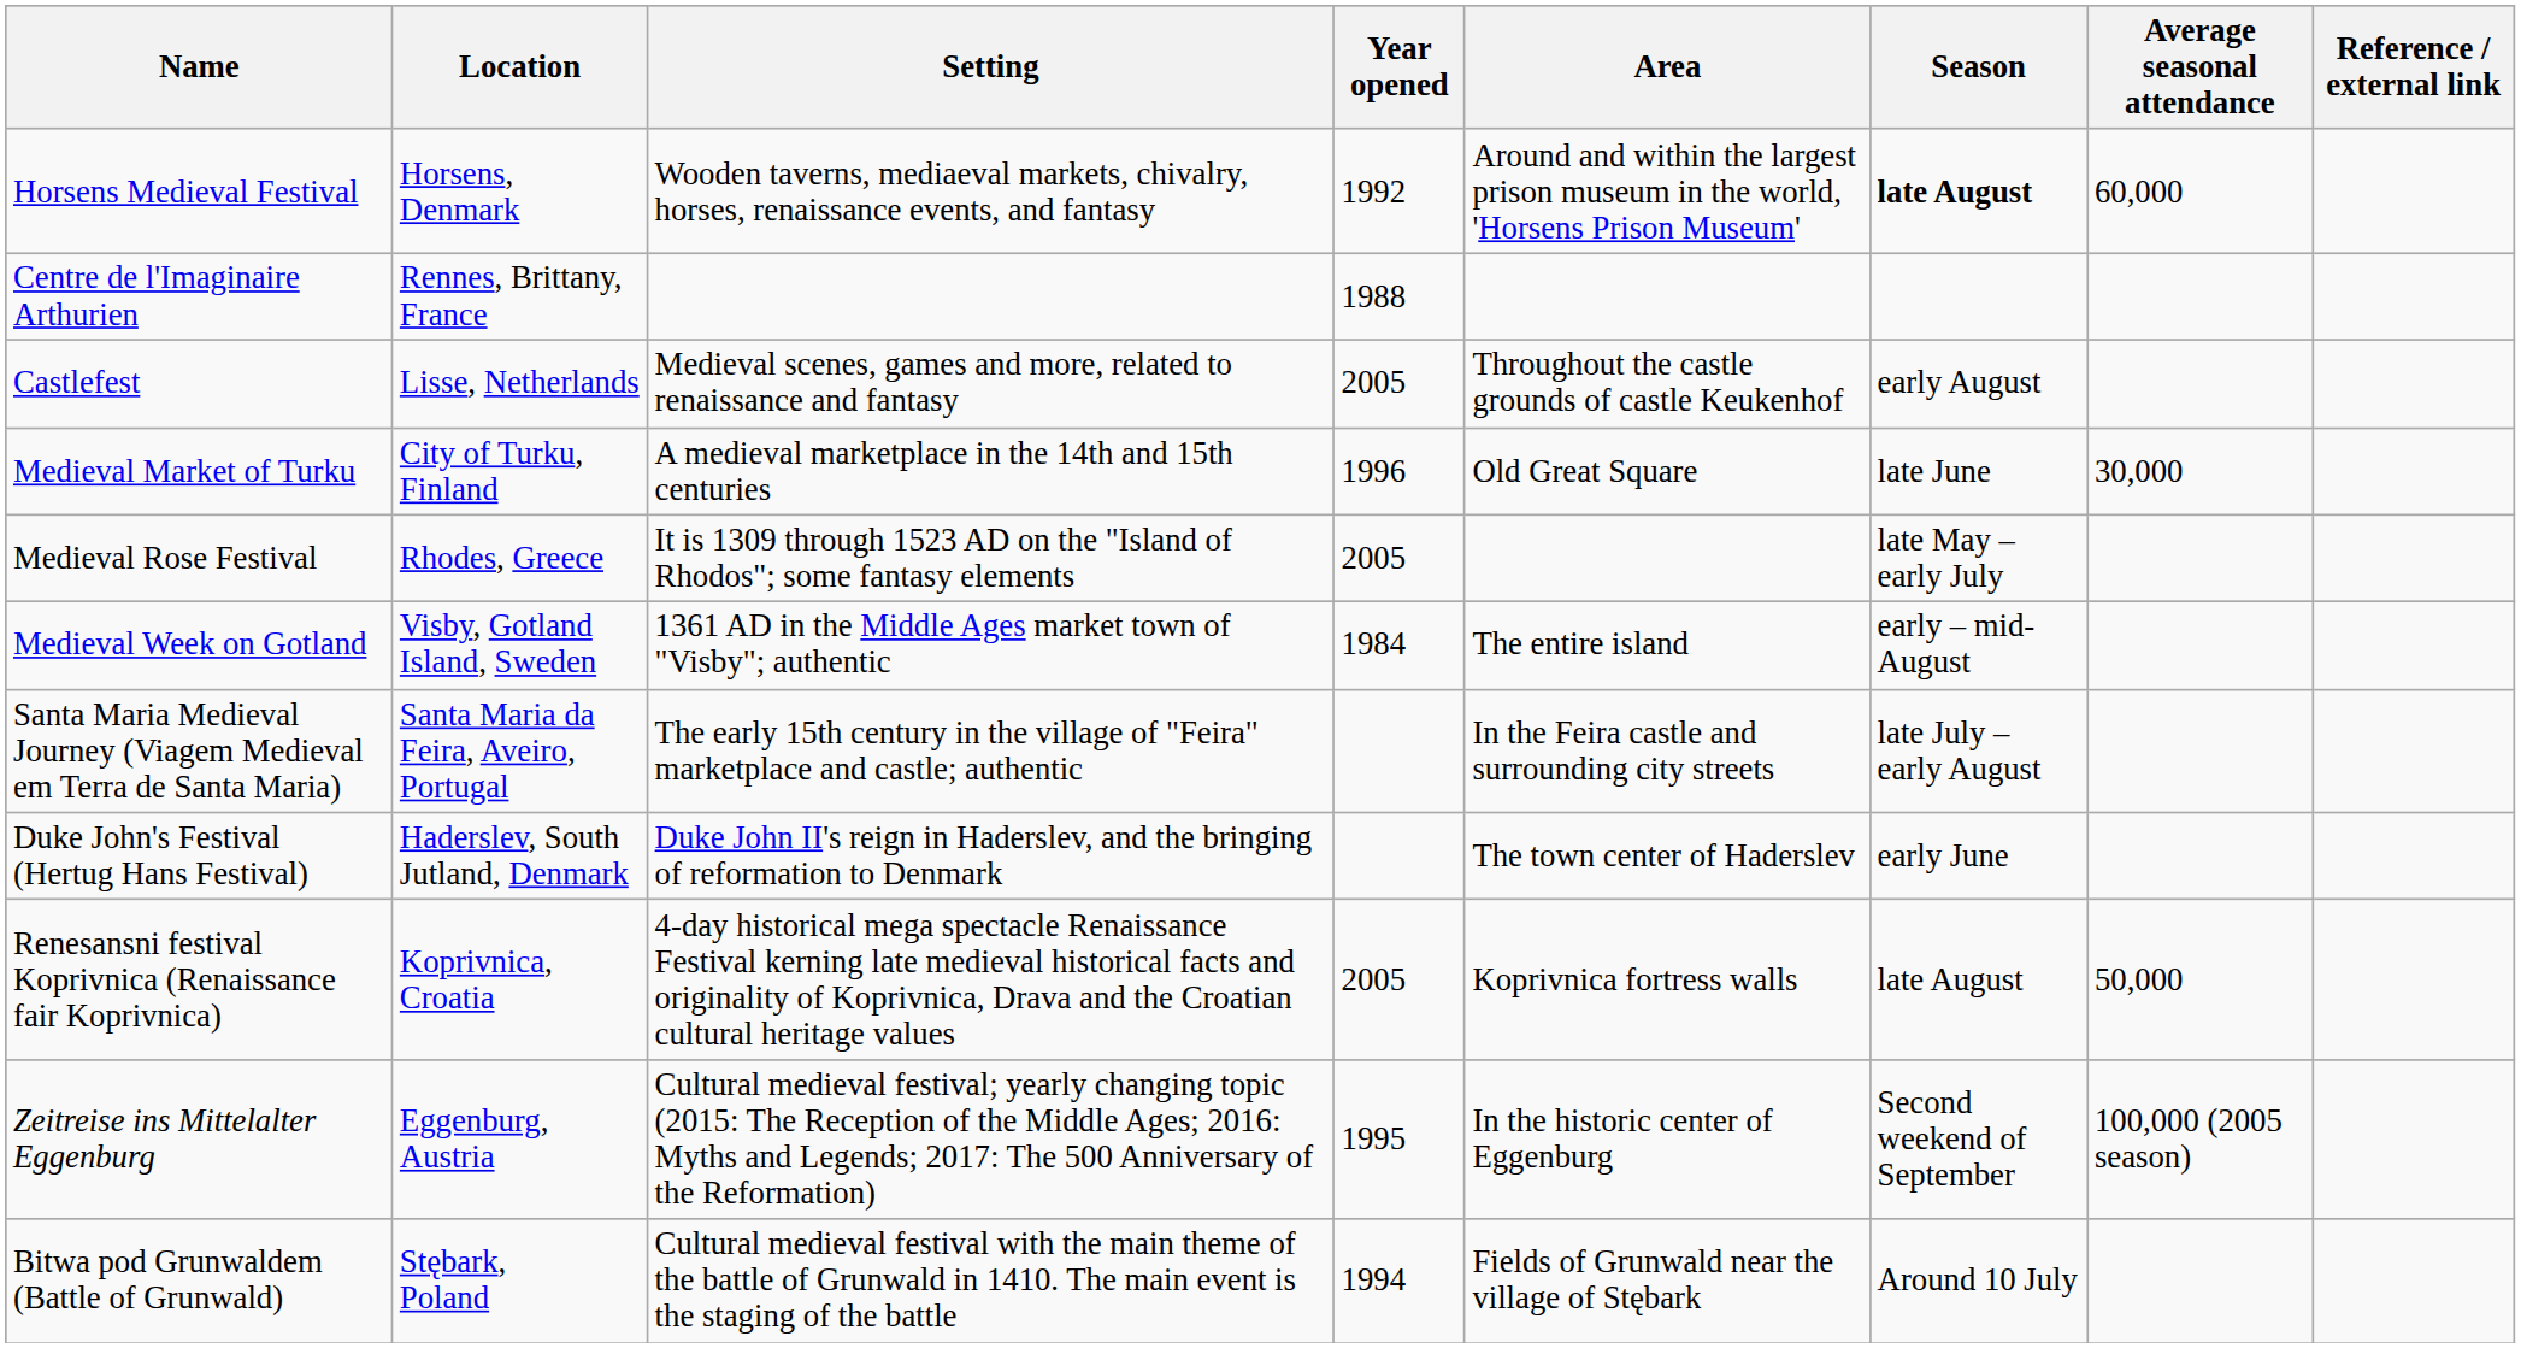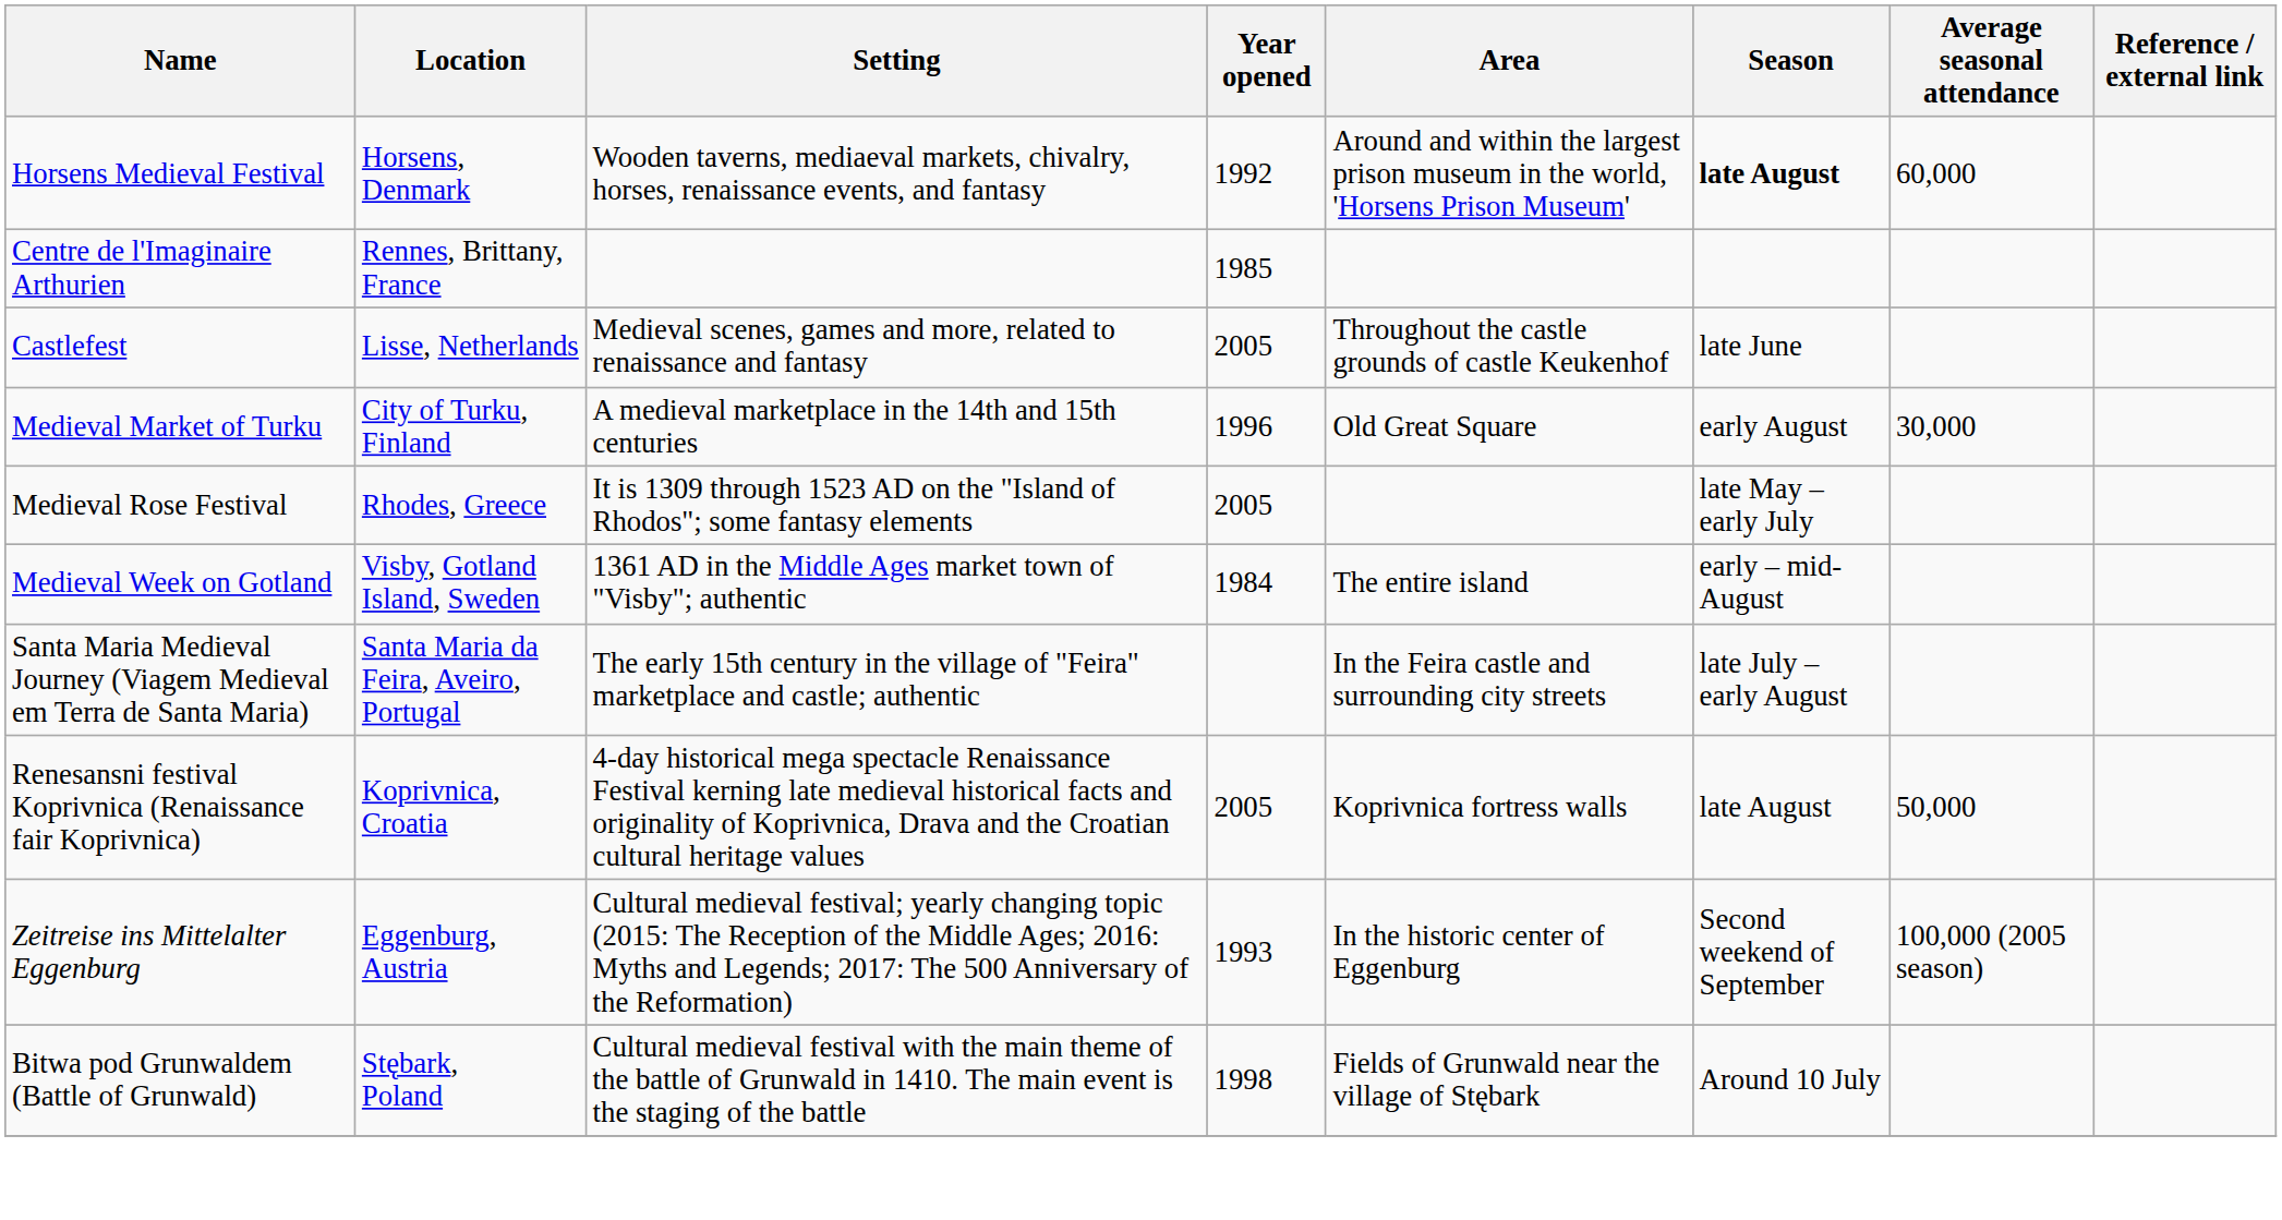Centre de l'Imaginaire Arthurien | Year opened: 1988 -> 1985
Castlefest | Season: early August -> late June
Medieval Market of Turku | Season: late June -> early August
- row: Duke John's Festival (Hertug Hans Festival) | Haderslev, South Jutland, Denmark | Duke John II's reign in Haderslev, and the bringing of reformation to Denmark | The town center of Haderslev | early June
Zeitreise ins Mittelalter Eggenburg | Year opened: 1995 -> 1993
Bitwa pod Grunwaldem (Battle of Grunwald) | Year opened: 1994 -> 1998
